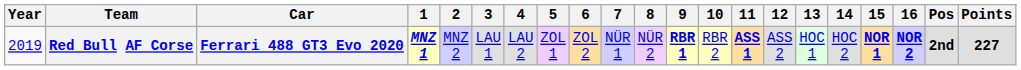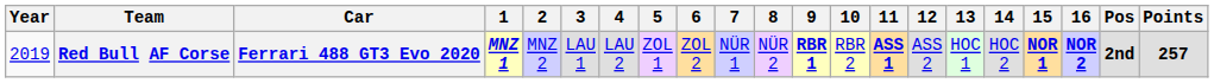Red Bull AF Corse | Points: 227 -> 257
